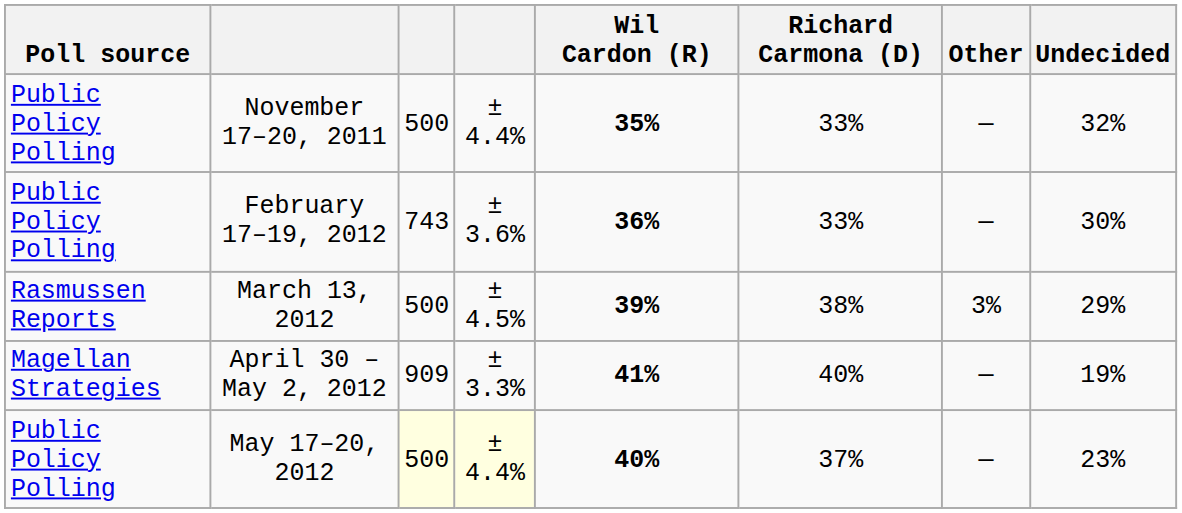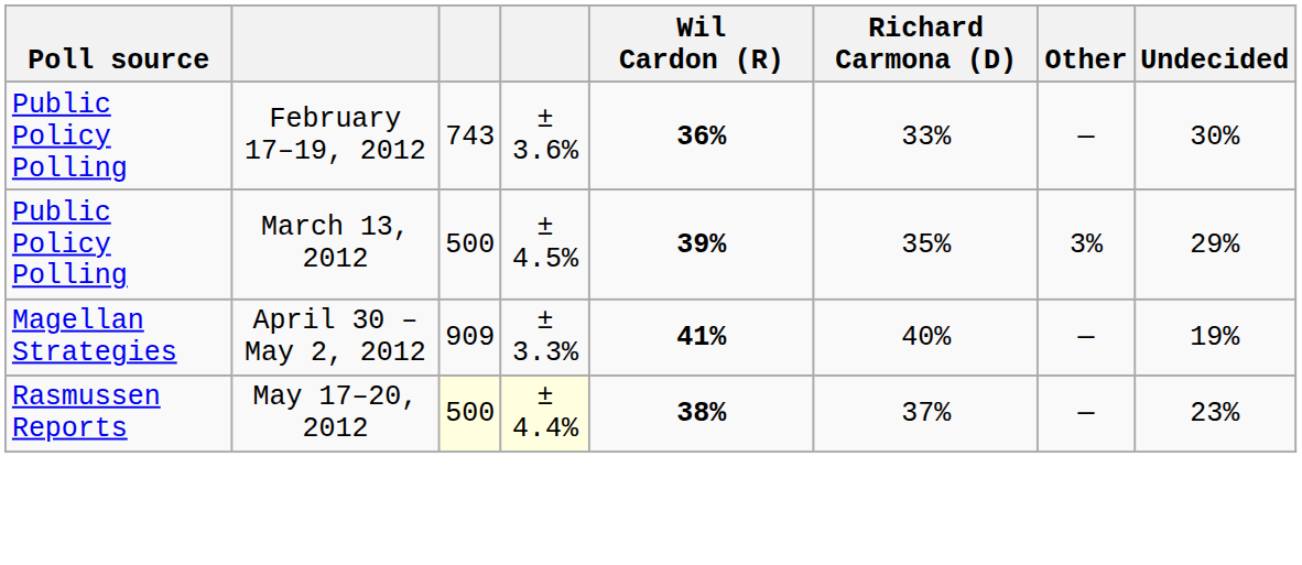- row: Public Policy Polling | November 17–20, 2011 | 500 | ± 4.4% | 35% | 33% | — | 32%
March 13, 2012 | Poll source: Rasmussen Reports -> Public Policy Polling
March 13, 2012 | Richard Carmona (D): 38% -> 35%
May 17–20, 2012 | Poll source: Public Policy Polling -> Rasmussen Reports
May 17–20, 2012 | Wil Cardon (R): 40% -> 38%
